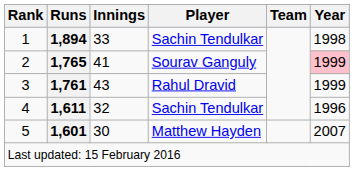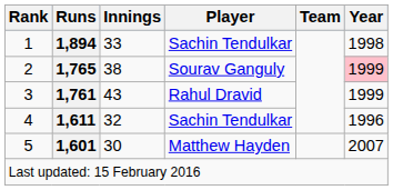2 | Innings: 41 -> 38
